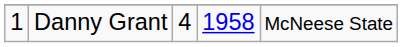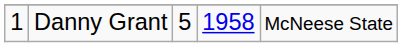Danny Grant | column 3: 4 -> 5
